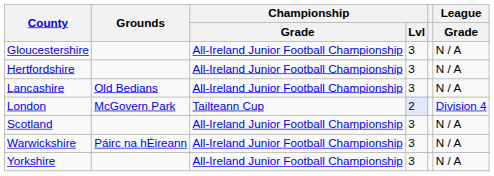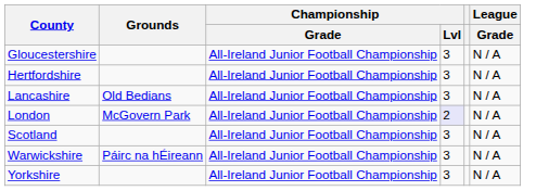London | Championship / Grade: Tailteann Cup -> All-Ireland Junior Football Championship
London | League / Grade: Division 4 -> N / A
